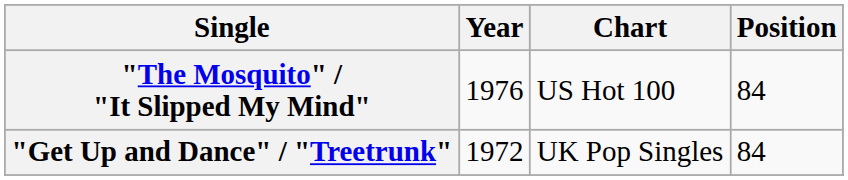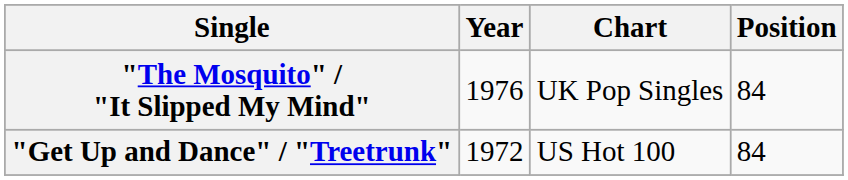"The Mosquito" / "It Slipped My Mind" | Chart: US Hot 100 -> UK Pop Singles
"Get Up and Dance" / "Treetrunk" | Chart: UK Pop Singles -> US Hot 100
